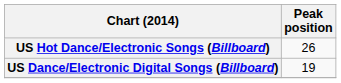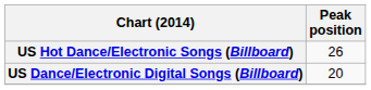US Dance/Electronic Digital Songs (Billboard) | Peak position: 19 -> 20
